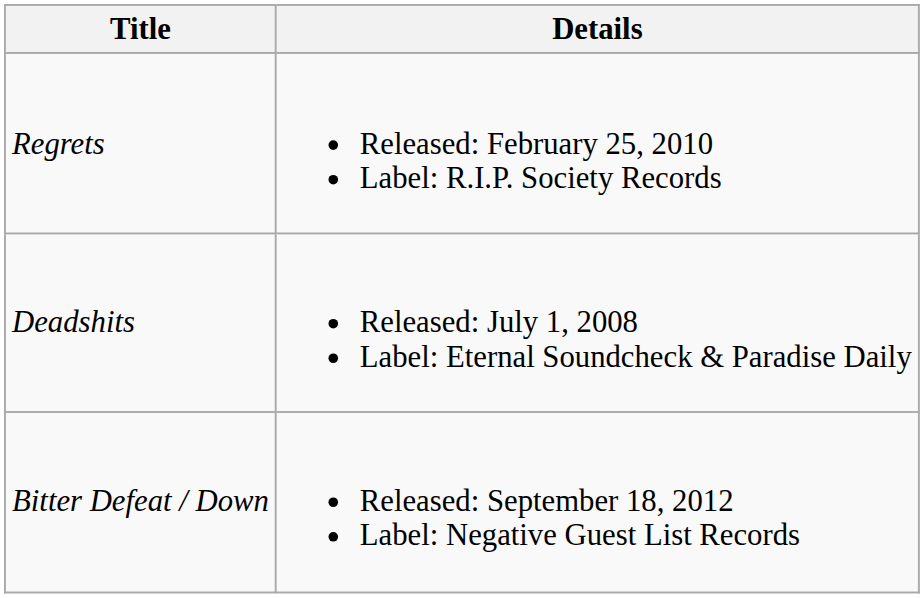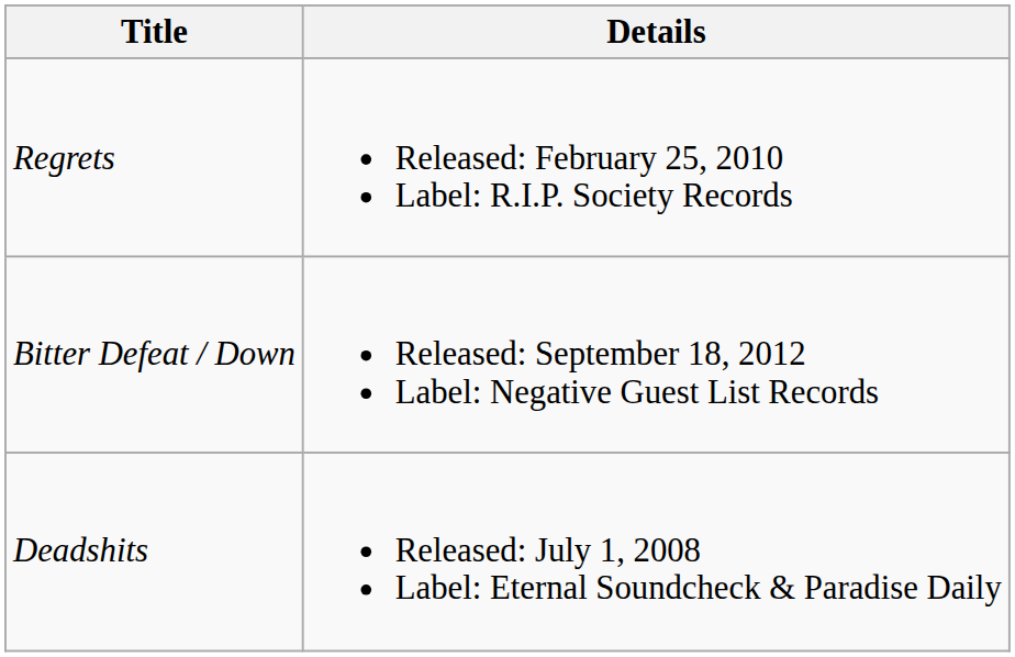rows swapped: Deadshits <-> Bitter Defeat / Down
